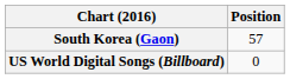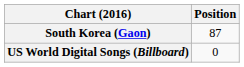South Korea (Gaon) | Position: 57 -> 87
